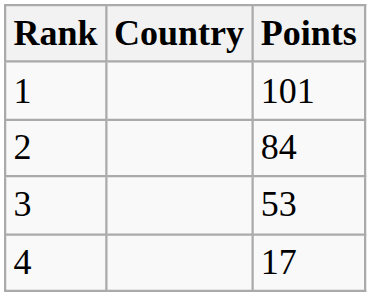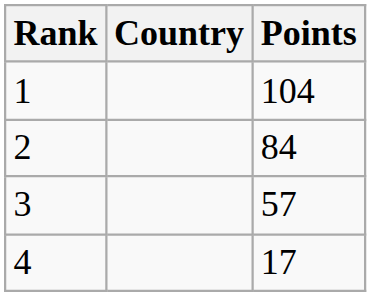1 | Points: 101 -> 104
3 | Points: 53 -> 57
